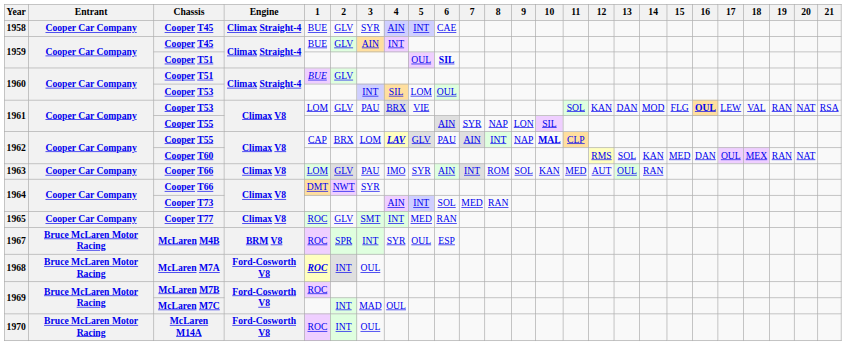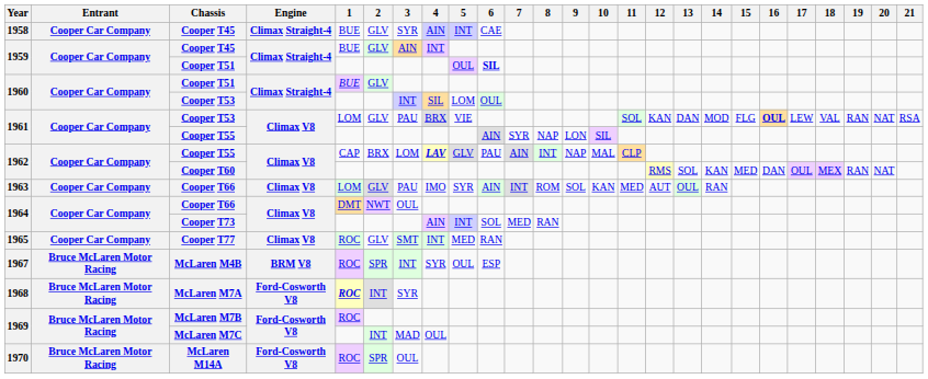1962 / Cooper T55 | 10: bold -> normal
1964 / Cooper T66 | 3: SYR -> OUL
McLaren M7A | 3: OUL -> SYR
McLaren M14A | 2: INT -> SPR
